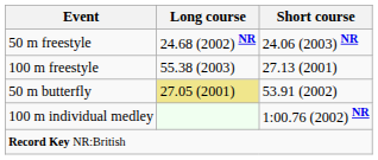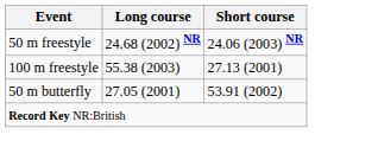50 m butterfly | Long course: khaki background -> no background
- row: 100 m individual medley | 1:00.76 (2002) NR
